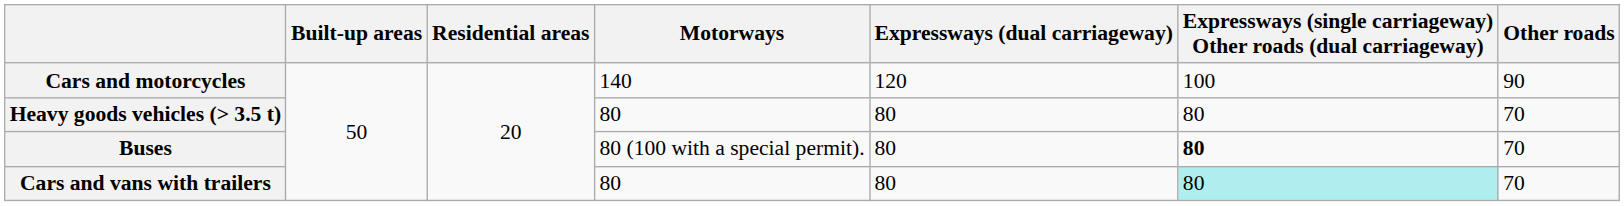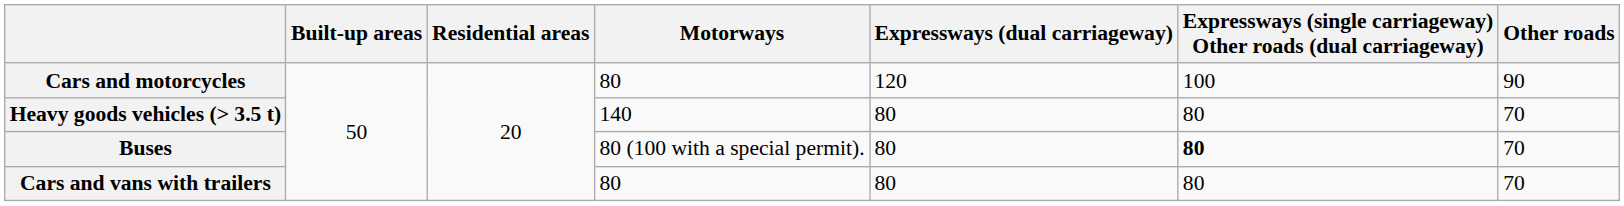Cars and motorcycles | Motorways: 140 -> 80
Heavy goods vehicles (> 3.5 t) | Motorways: 80 -> 140
Cars and vans with trailers | column 6: paleturquoise background -> no background
